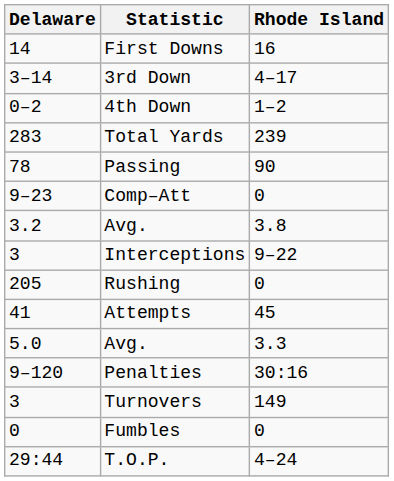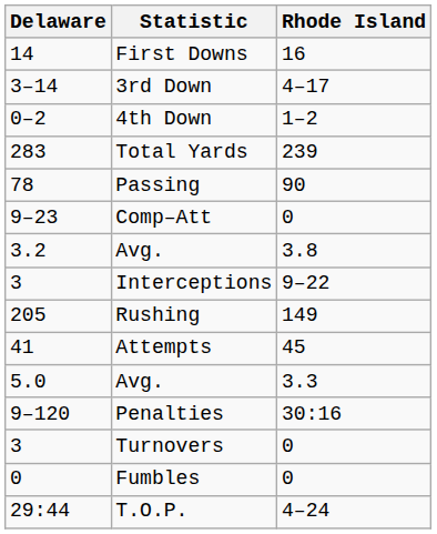Rushing | Rhode Island: 0 -> 149
Turnovers | Rhode Island: 149 -> 0
